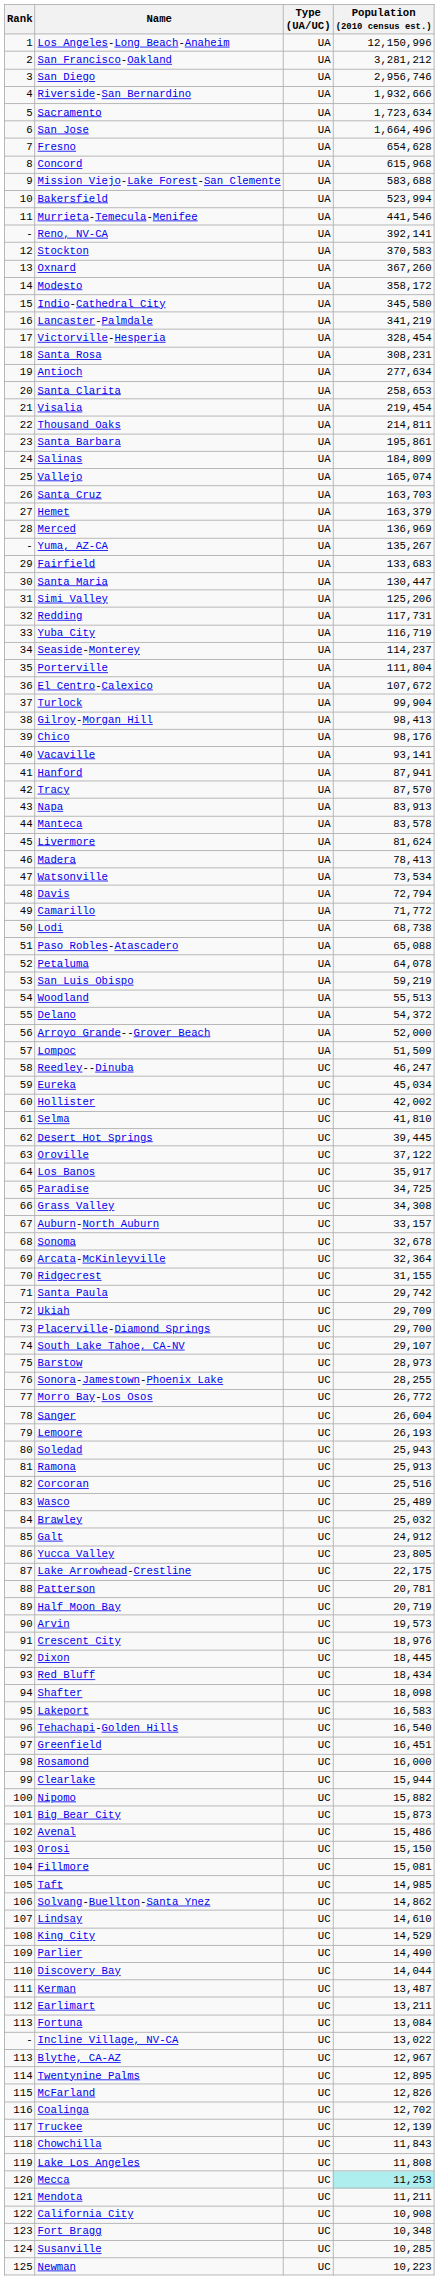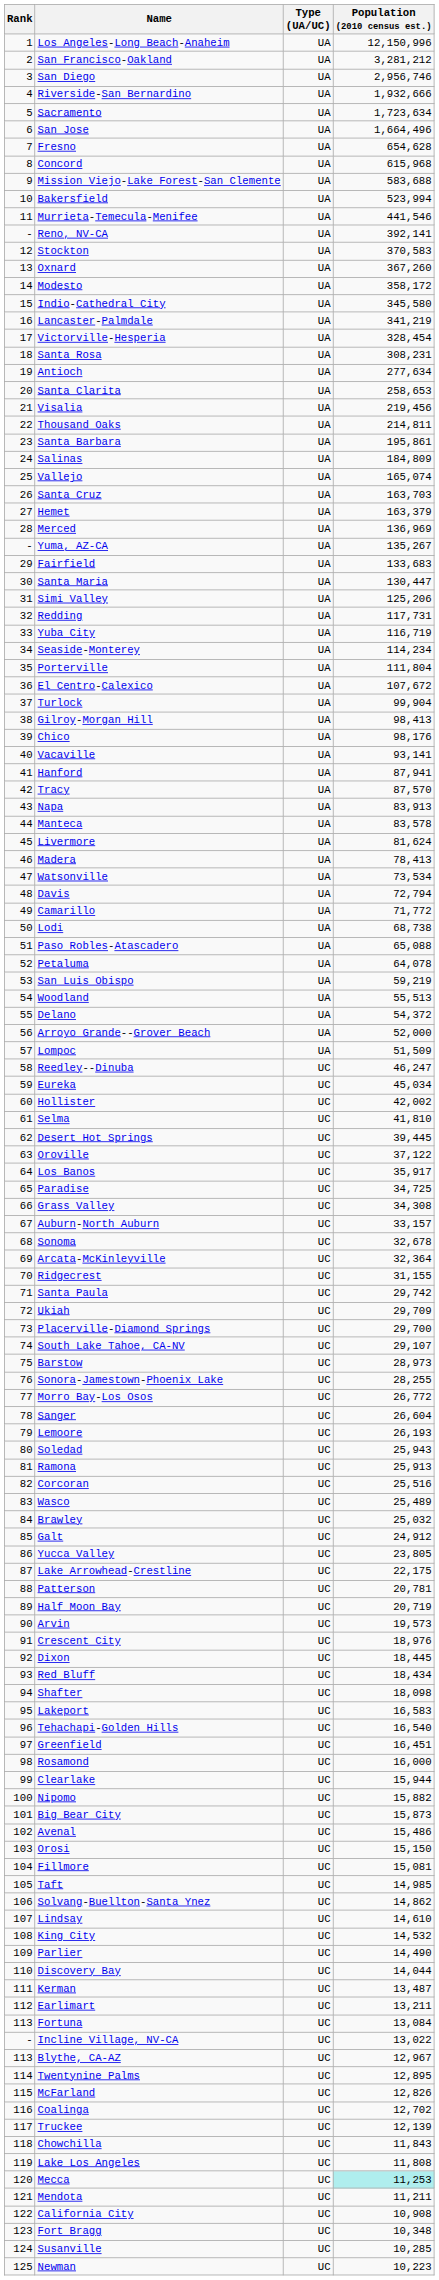Visalia | Population (2010 census est.): 219,454 -> 219,456
Seaside-Monterey | Population (2010 census est.): 114,237 -> 114,234
King City | Population (2010 census est.): 14,529 -> 14,532
